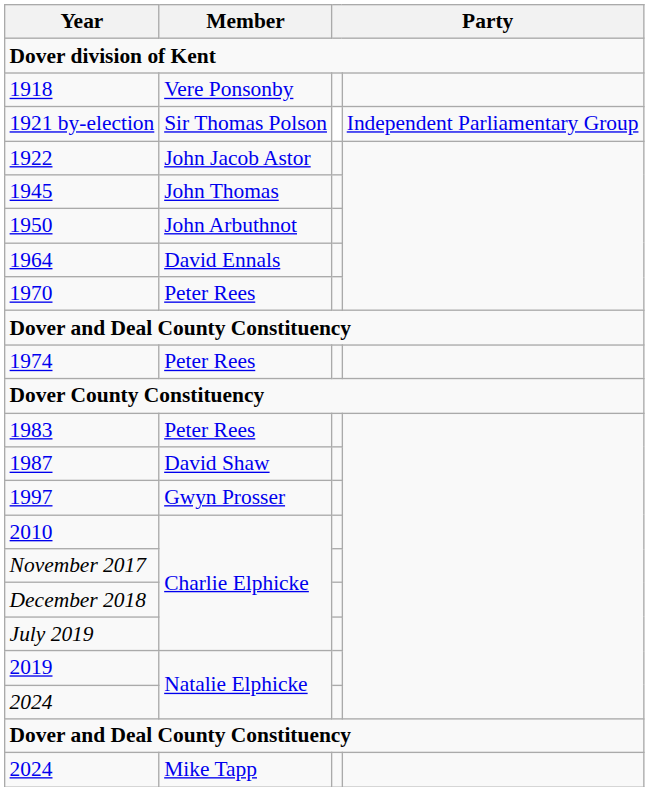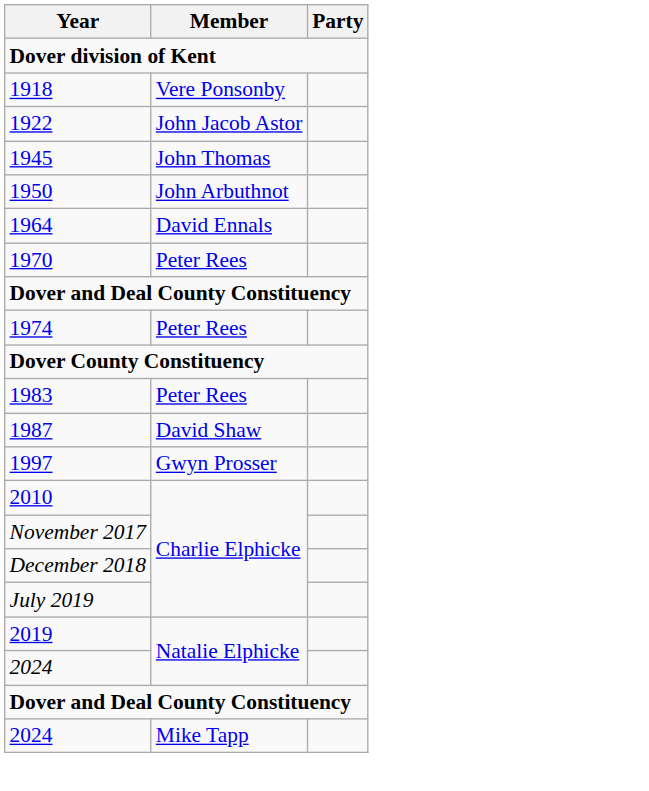- row: 1921 by-election | Sir Thomas Polson | Independent Parliamentary Group
